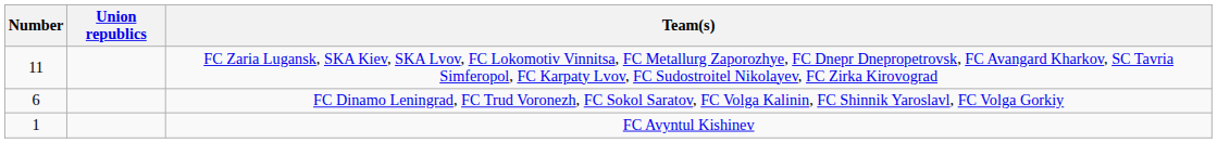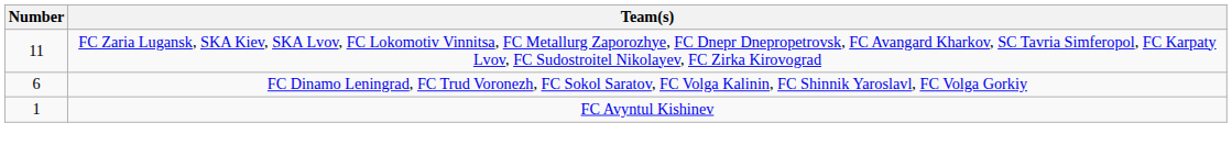- column: Union republics
